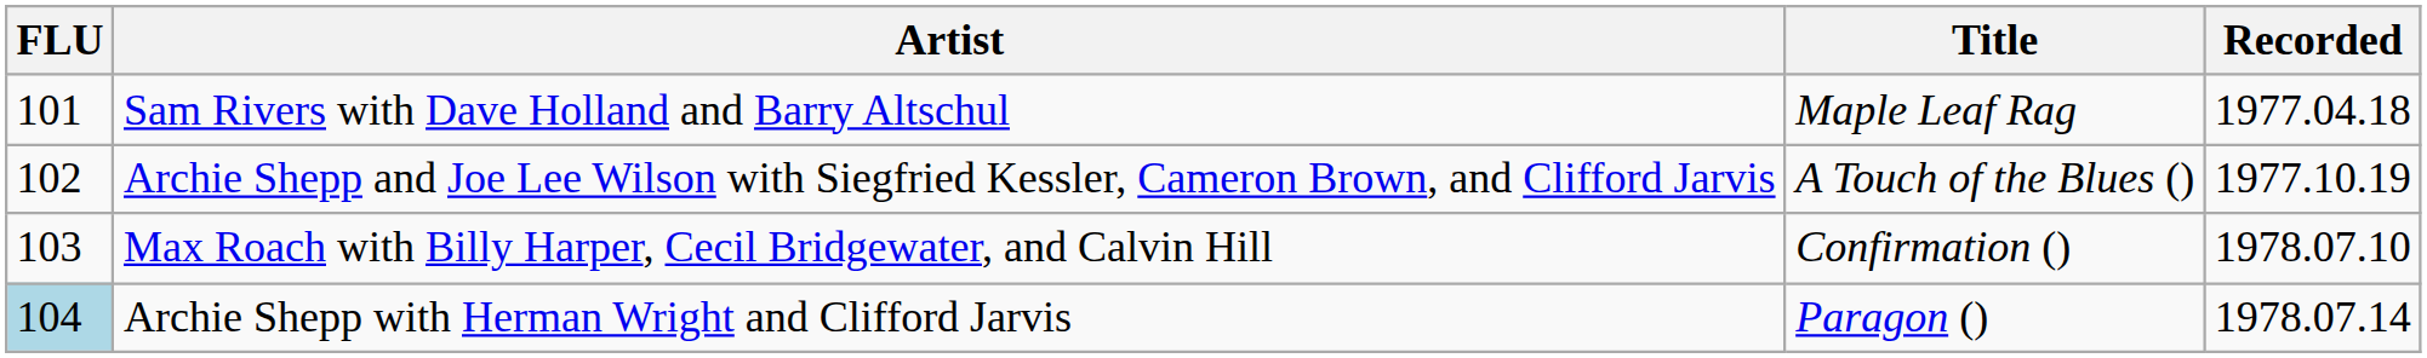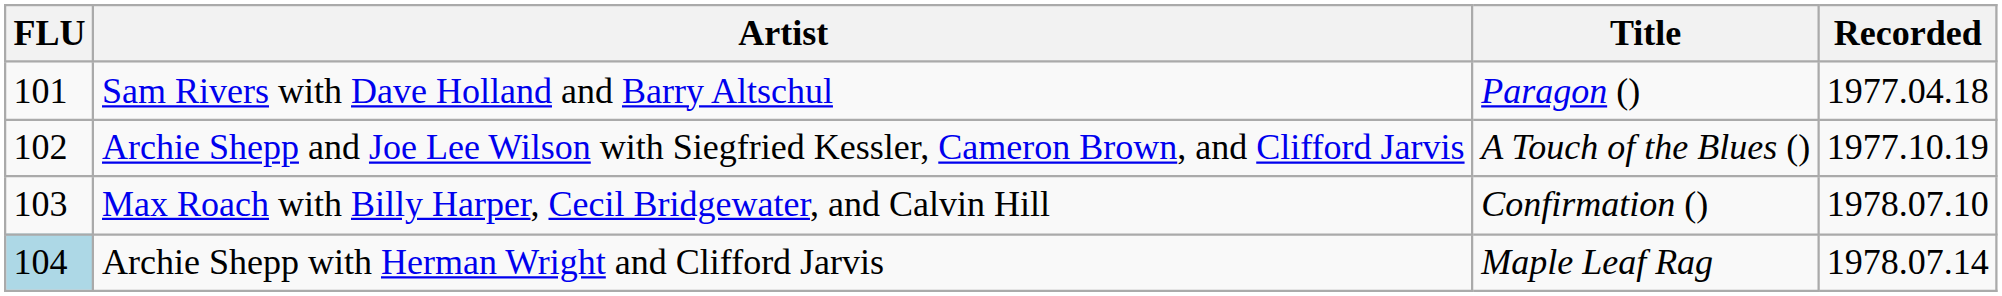Sam Rivers with Dave Holland and Barry Altschul | Title: Maple Leaf Rag -> Paragon ()
Archie Shepp with Herman Wright and Clifford Jarvis | Title: Paragon () -> Maple Leaf Rag
